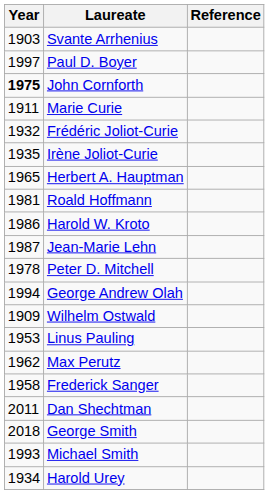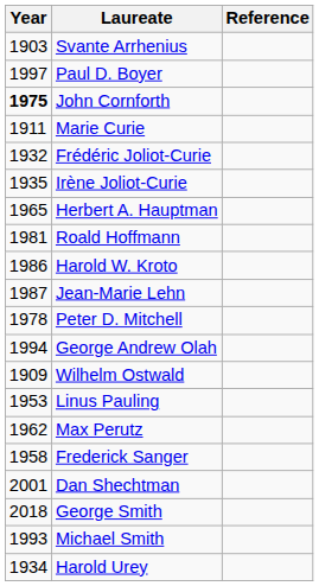Dan Shechtman | Year: 2011 -> 2001
